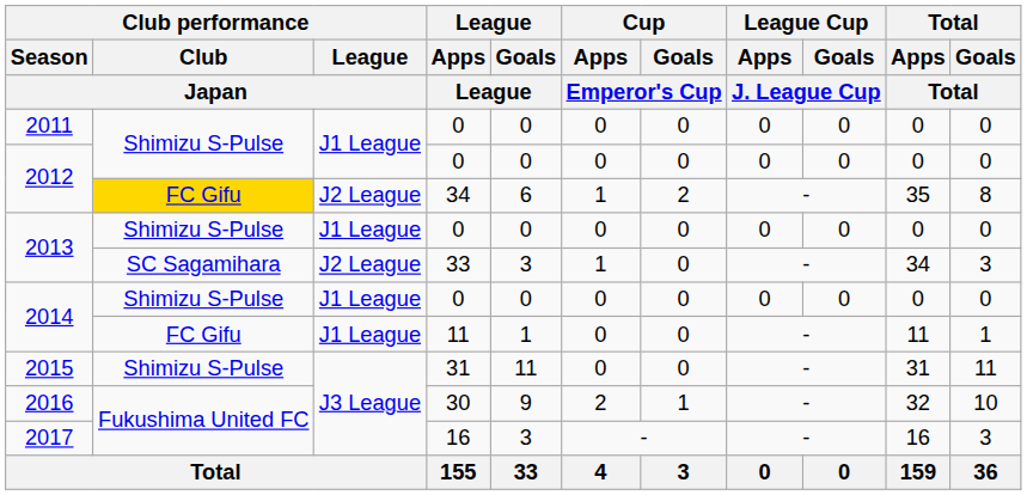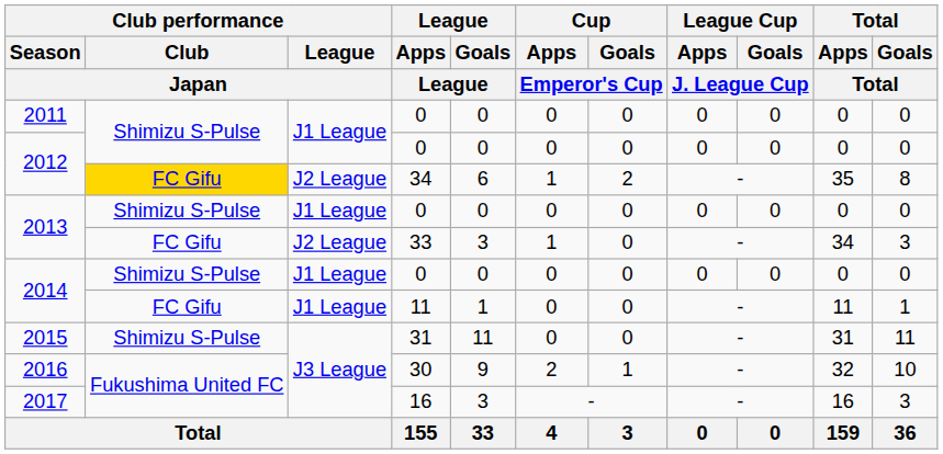2013 / 33 | Club performance / Club / Japan: SC Sagamihara -> FC Gifu
